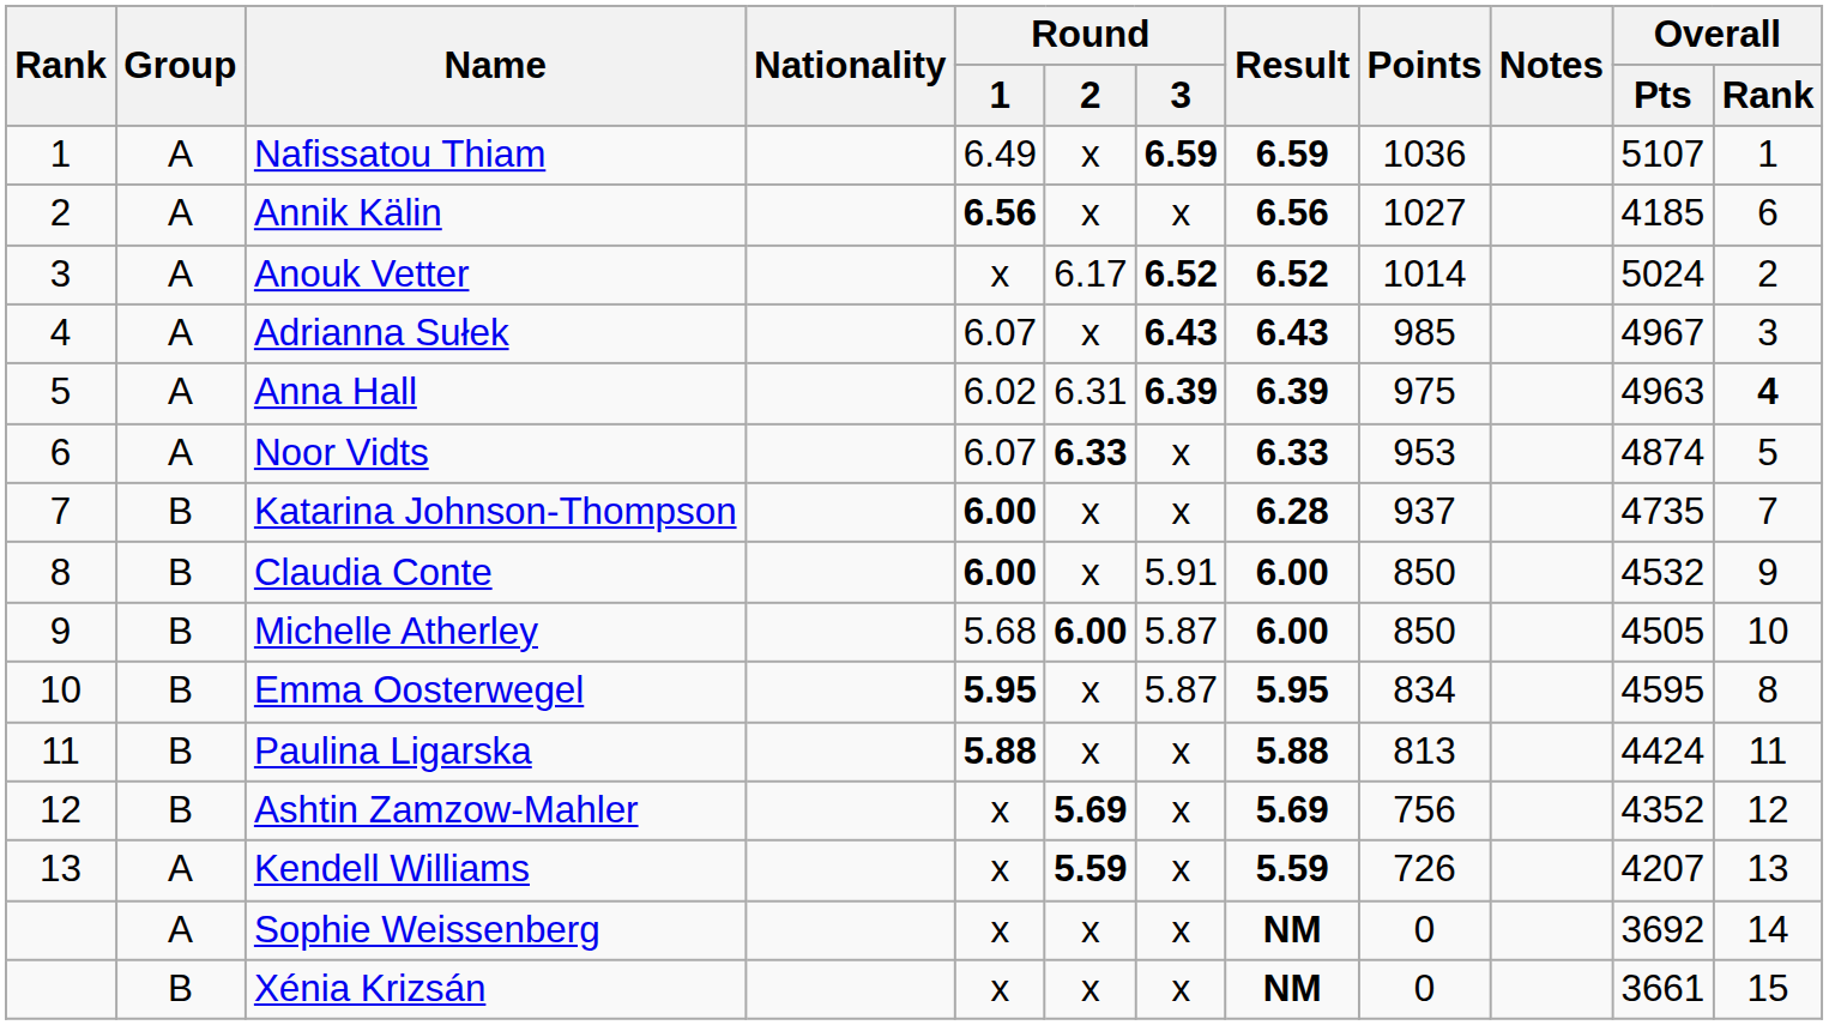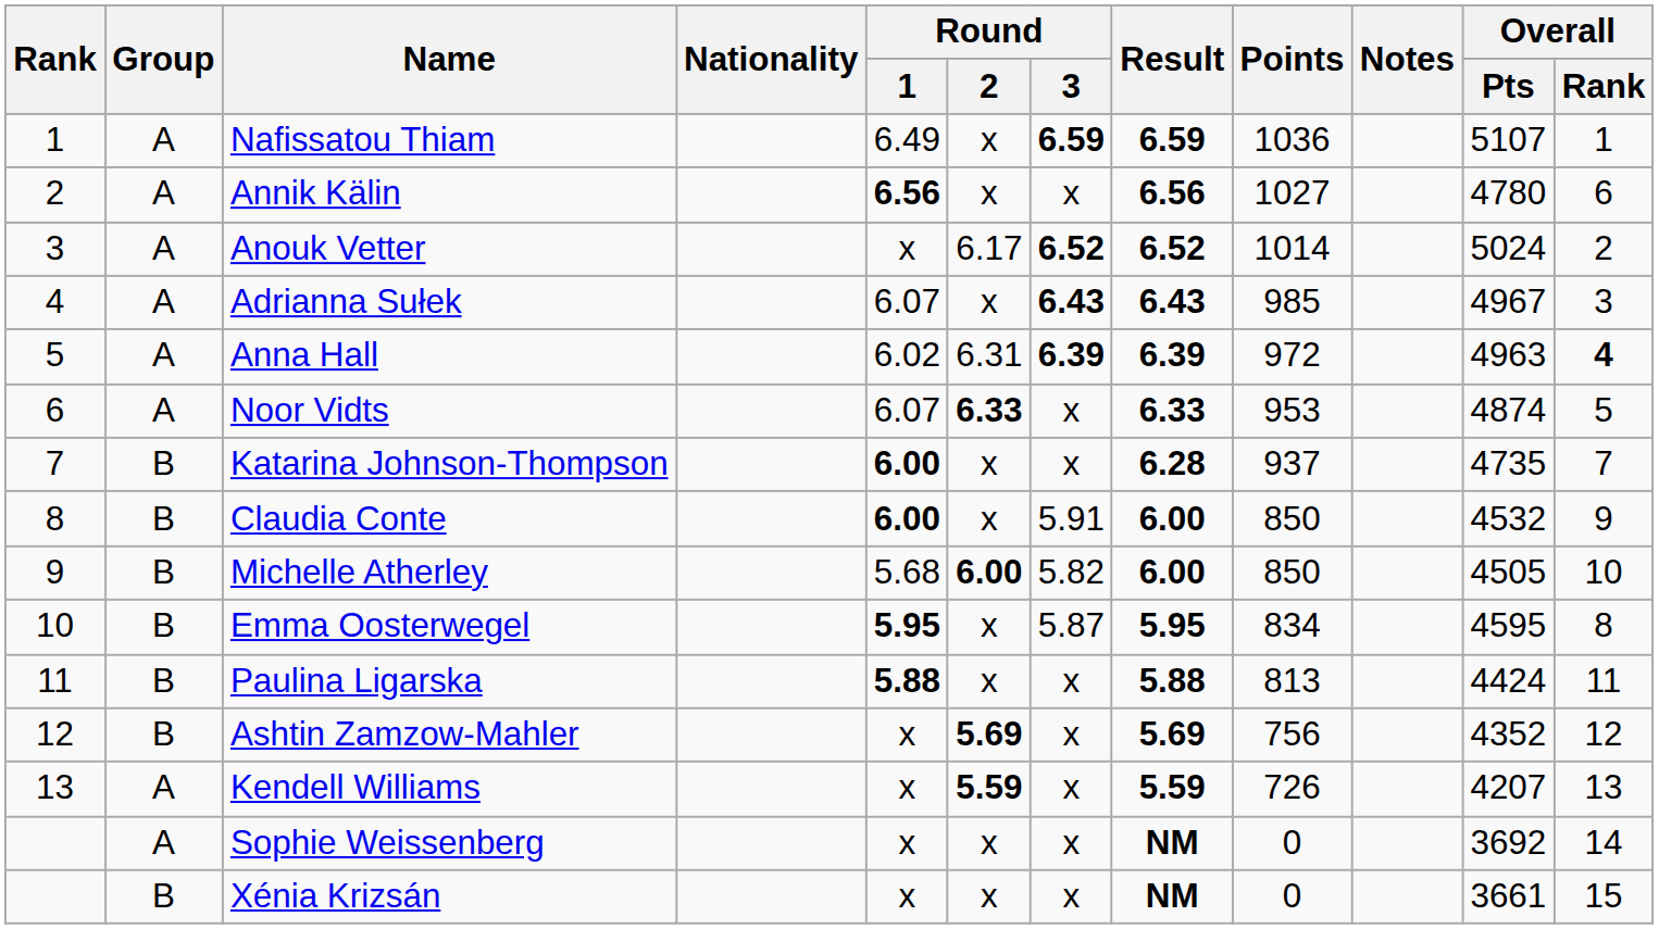Annik Kälin | Overall / Pts: 4185 -> 4780
Anna Hall | Points: 975 -> 972
Michelle Atherley | Round / 3: 5.87 -> 5.82
